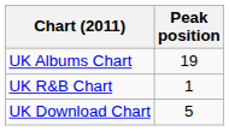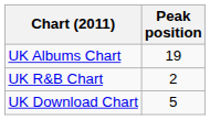UK R&B Chart | Peak position: 1 -> 2
